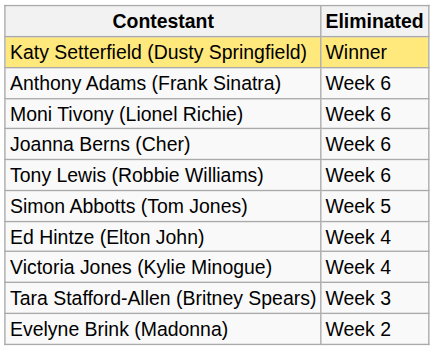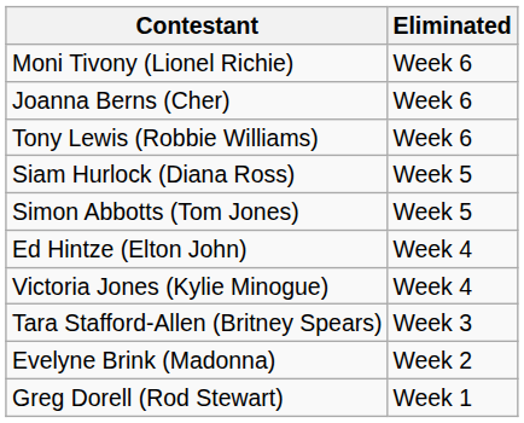- row: Katy Setterfield (Dusty Springfield) | Winner
- row: Anthony Adams (Frank Sinatra) | Week 6
+ row: Siam Hurlock (Diana Ross) | Week 5
+ row: Greg Dorell (Rod Stewart) | Week 1
